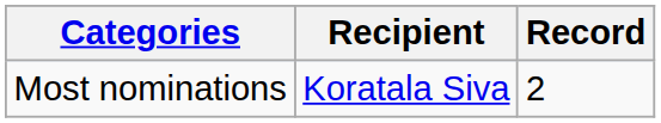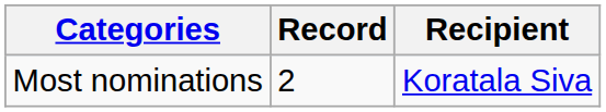columns swapped: Recipient <-> Record
